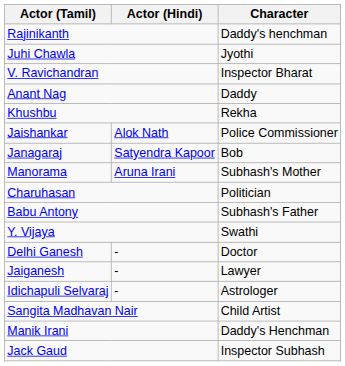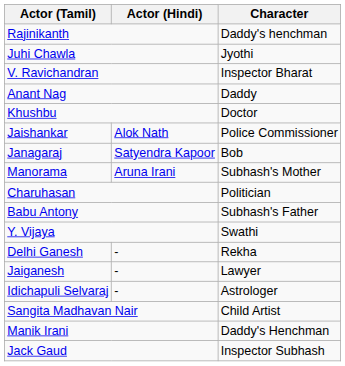Khushbu | Character: Rekha -> Doctor
Delhi Ganesh | Character: Doctor -> Rekha
